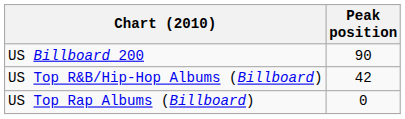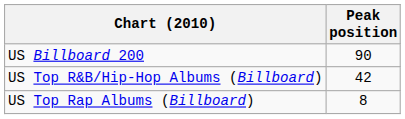US Top Rap Albums (Billboard) | Peak position: 0 -> 8
